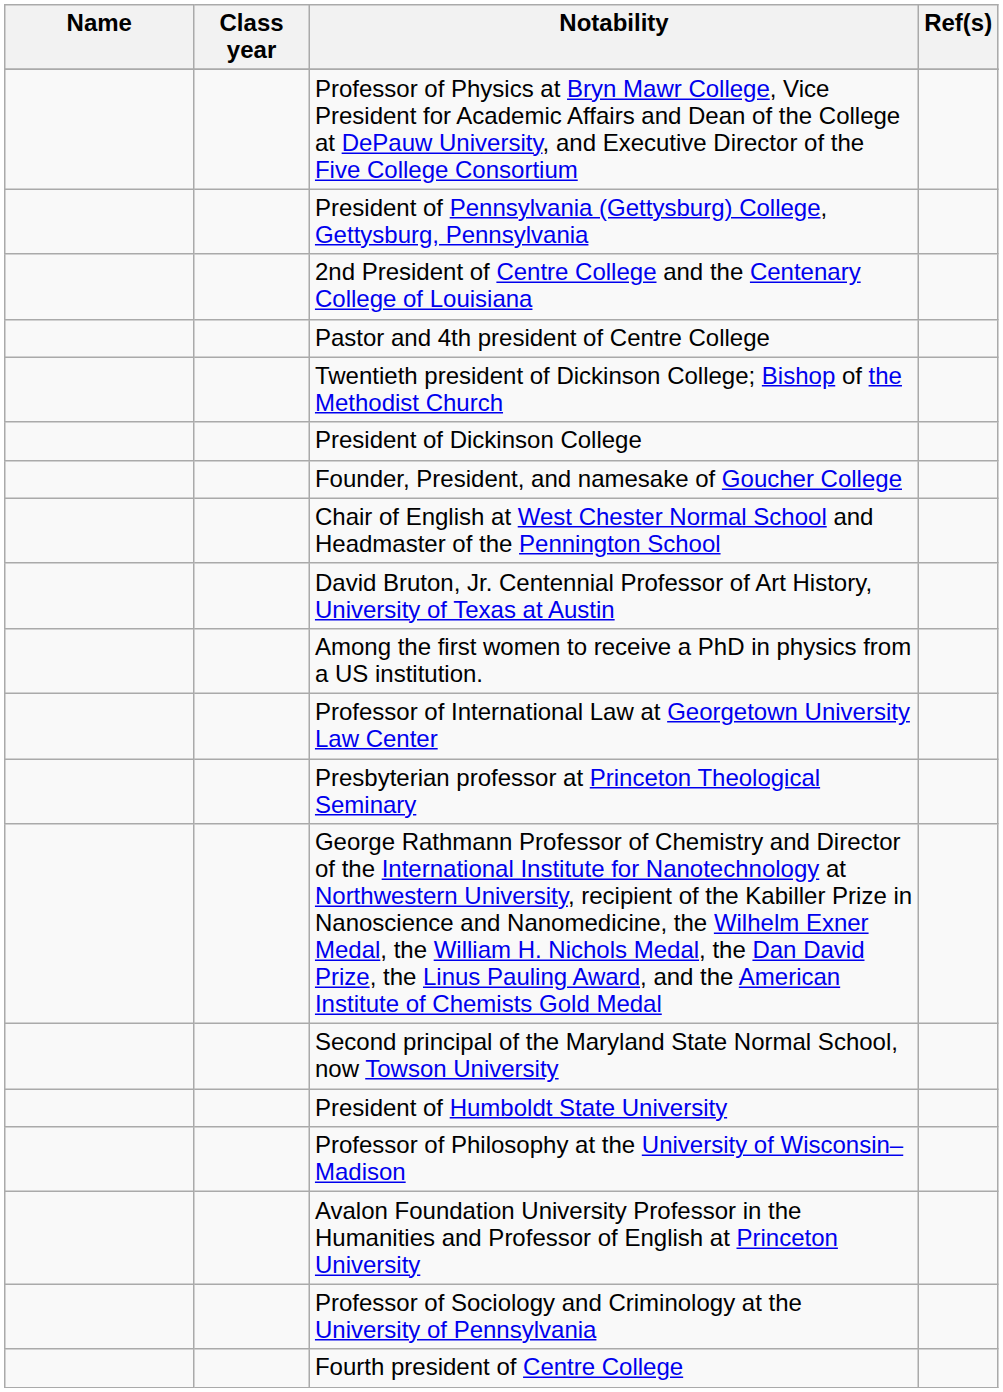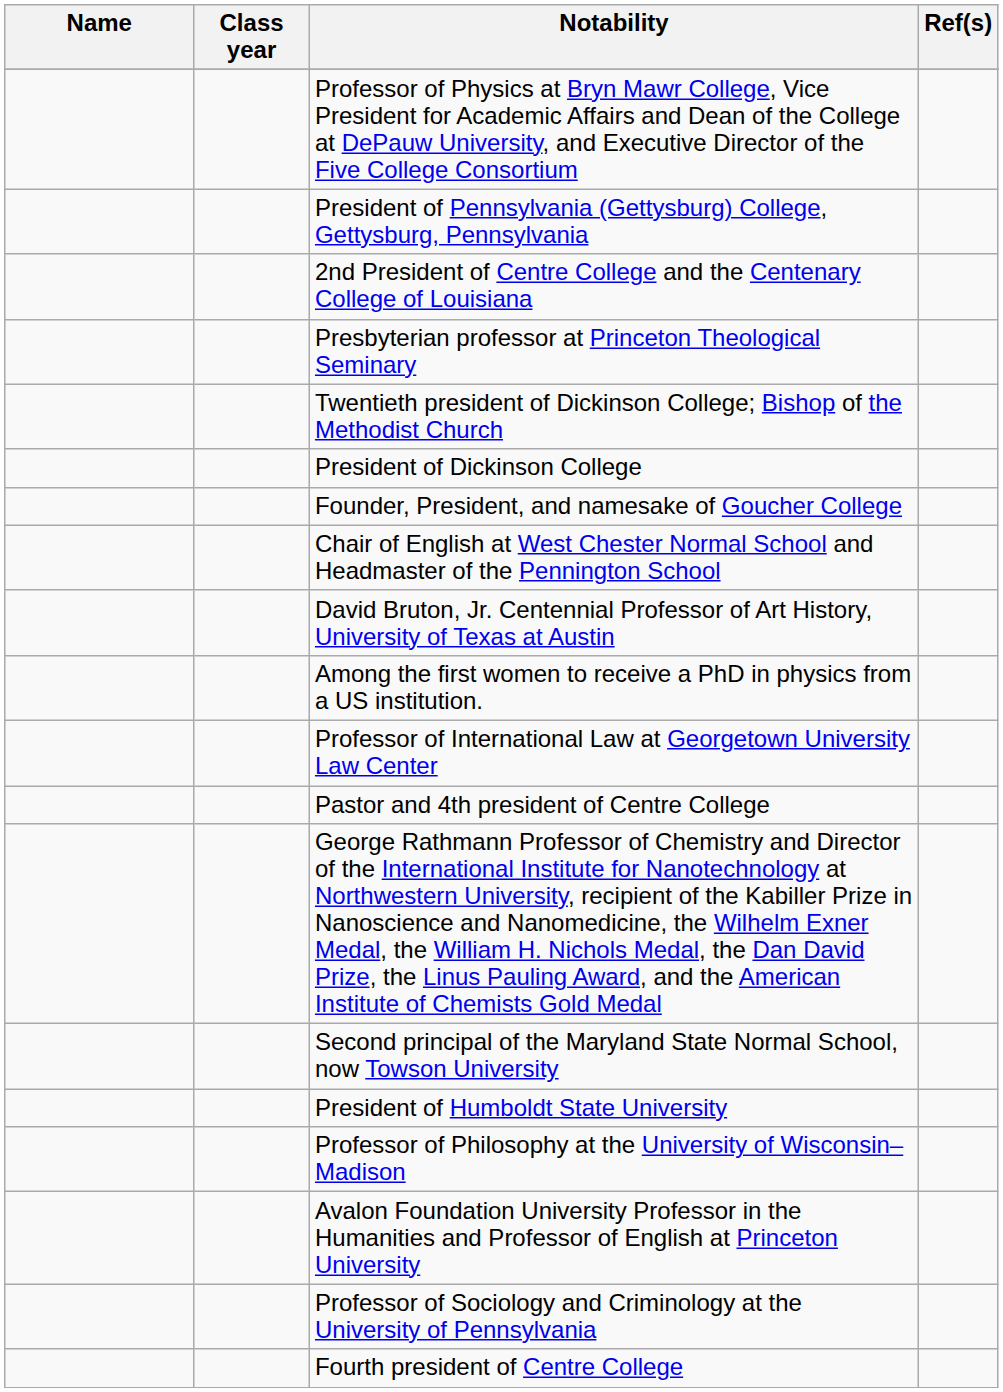rows swapped: Pastor and 4th president of Centre College <-> Presbyterian professor at Princeton Theological Seminary
